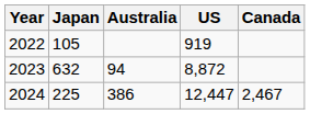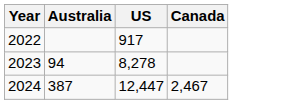- column: Japan | 105 | 632 | 225
2022 | US: 919 -> 917
2023 | US: 8,872 -> 8,278
2024 | Australia: 386 -> 387
